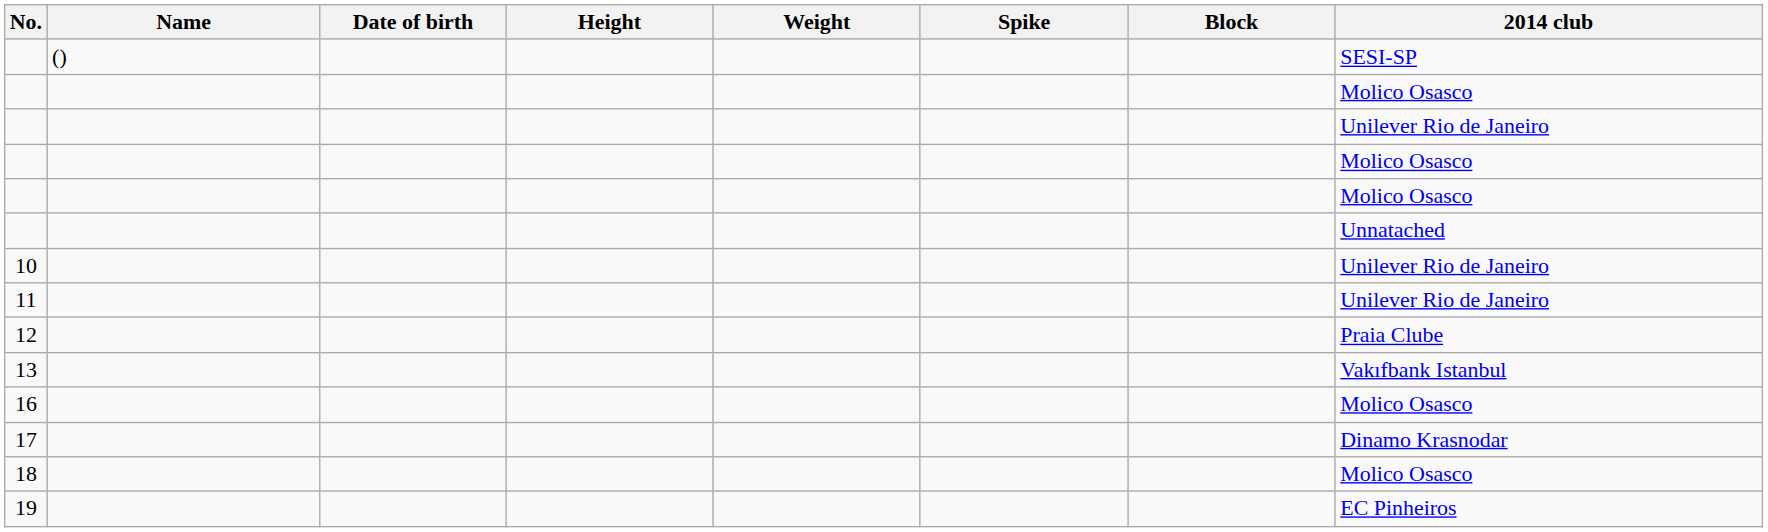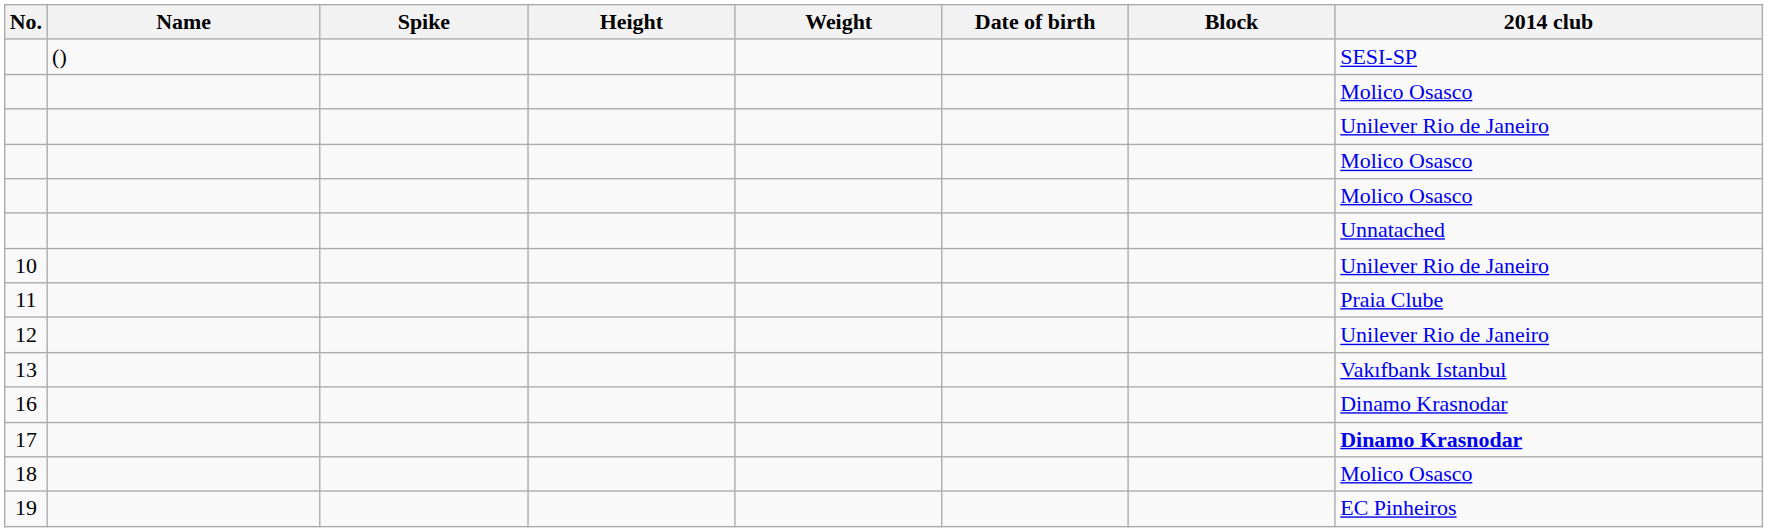columns swapped: Date of birth <-> Spike
11 | 2014 club: Unilever Rio de Janeiro -> Praia Clube
12 | 2014 club: Praia Clube -> Unilever Rio de Janeiro
16 | 2014 club: Molico Osasco -> Dinamo Krasnodar
17 | 2014 club: normal -> bold
